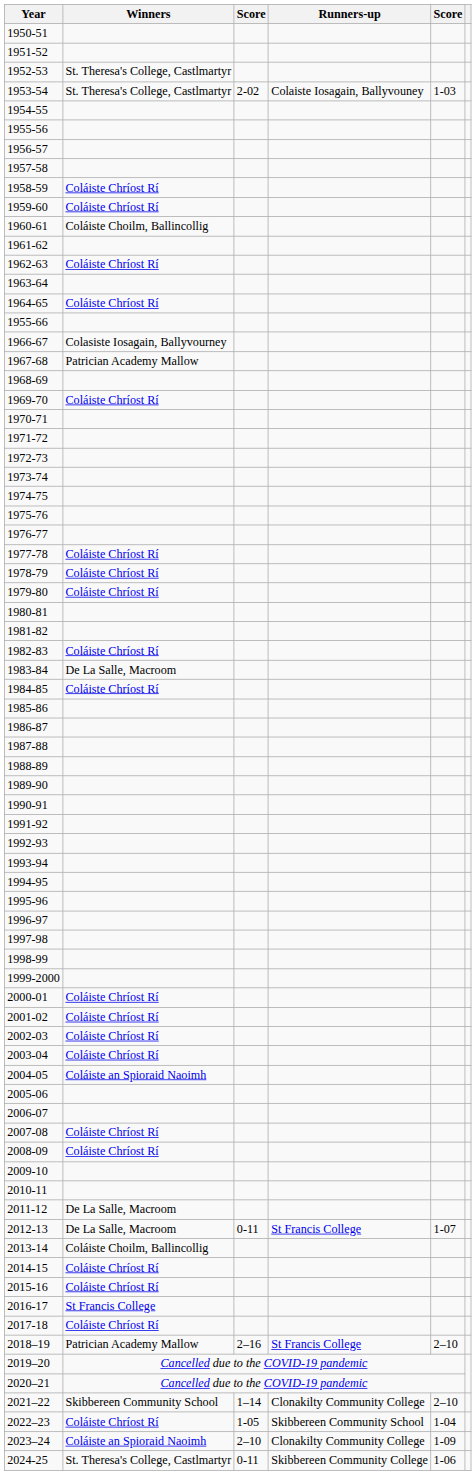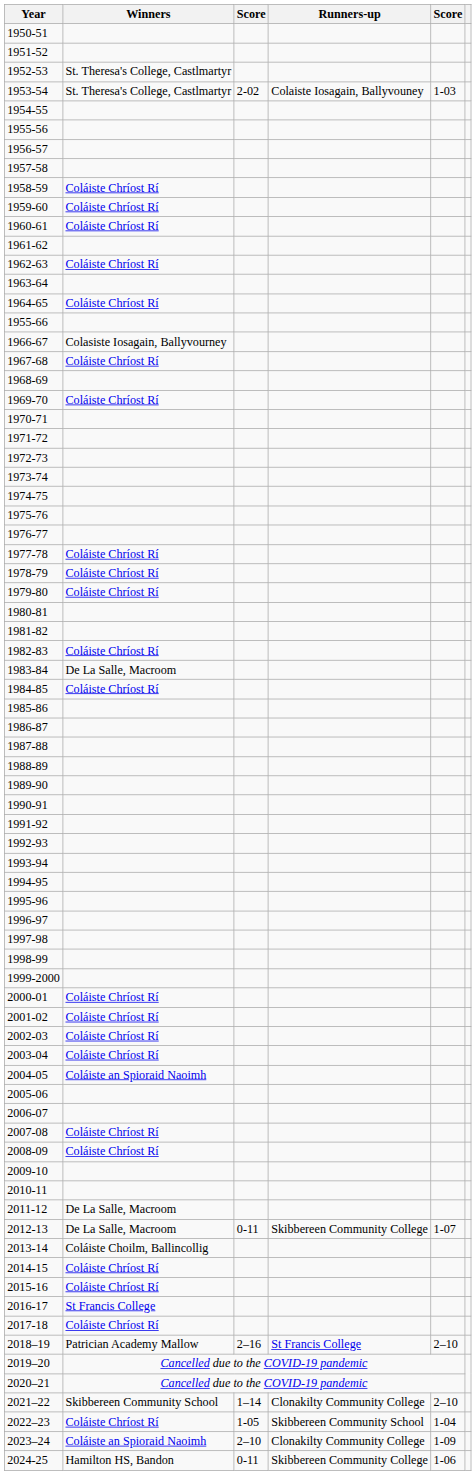1960-61 | Winners: Coláiste Choilm, Ballincollig -> Coláiste Chríost Rí
1967-68 | Winners: Patrician Academy Mallow -> Coláiste Chríost Rí
2012-13 | Runners-up: St Francis College -> Skibbereen Community College
2024-25 | Winners: St. Theresa's College, Castlmartyr -> Hamilton HS, Bandon
